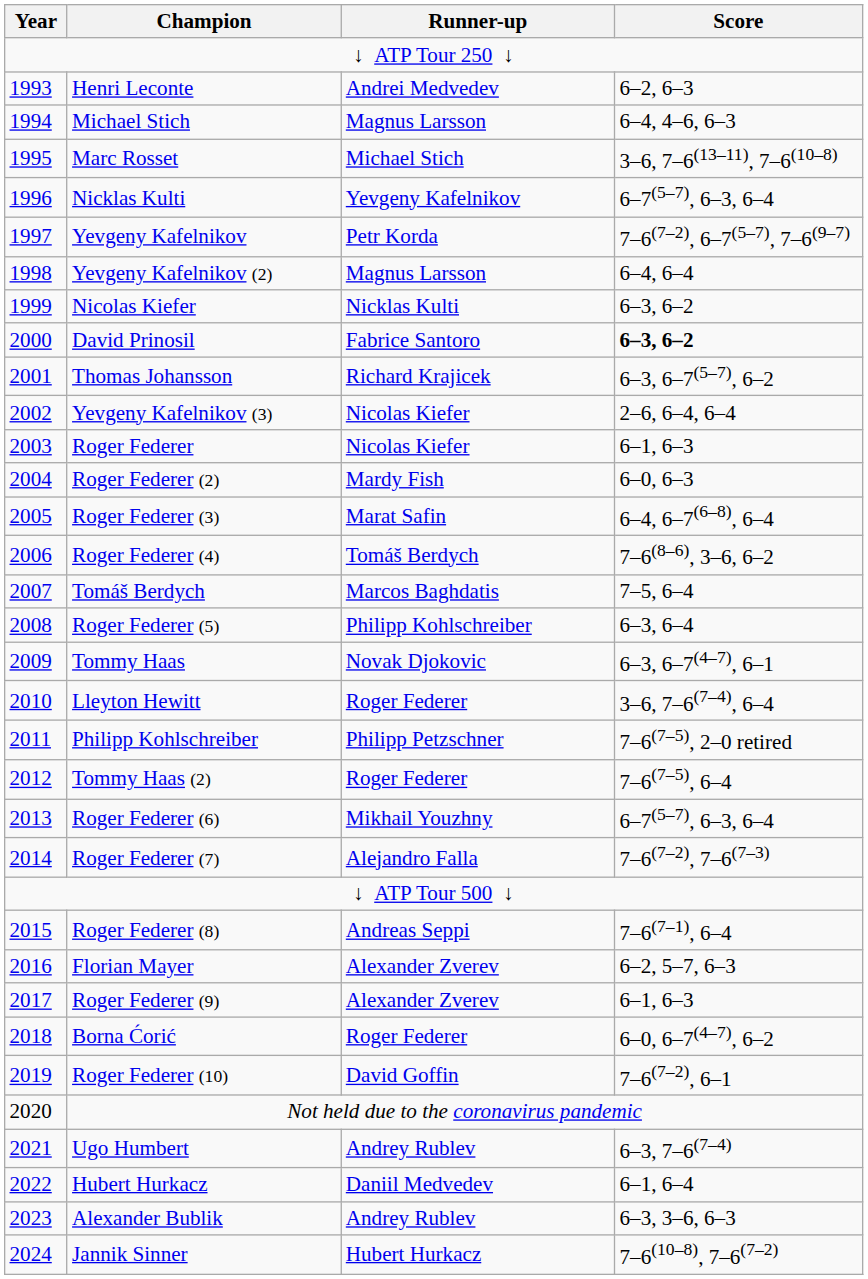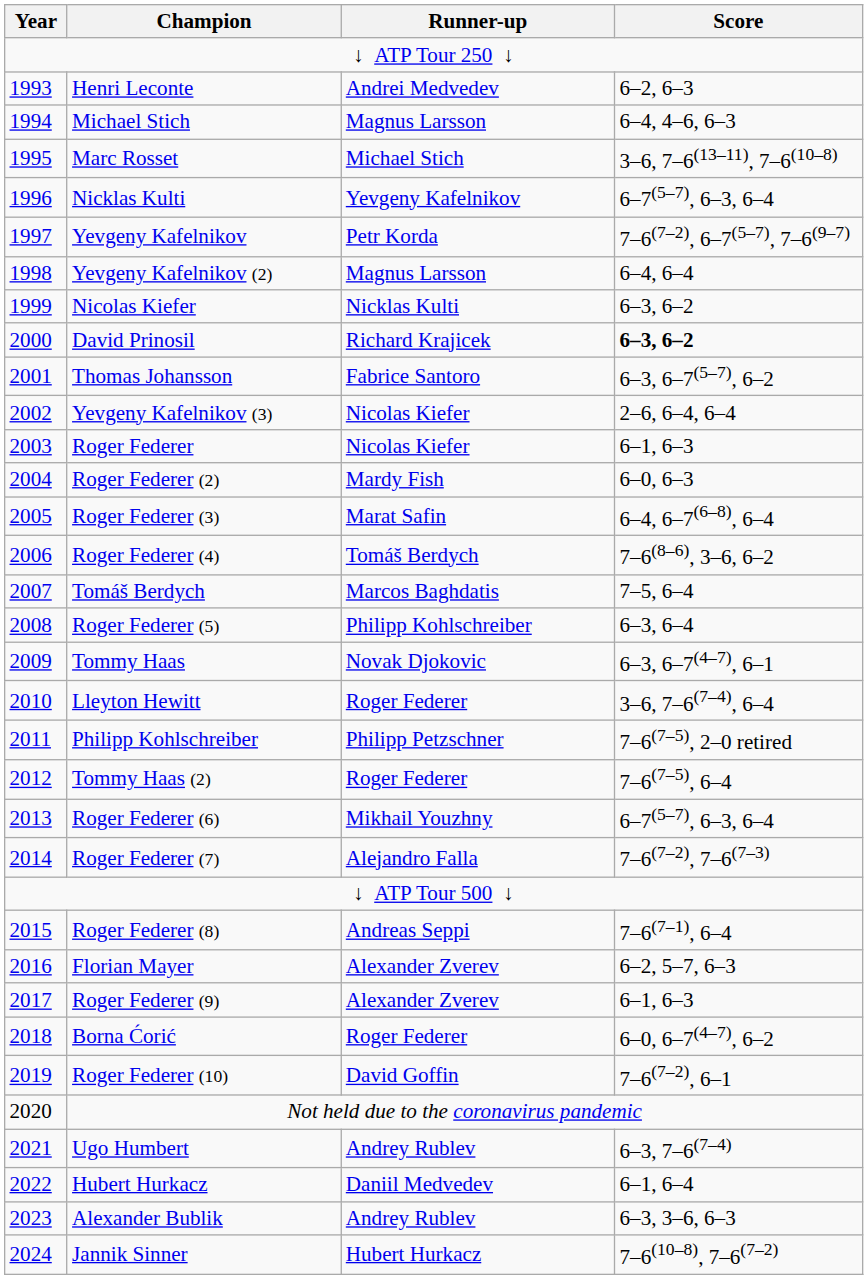David Prinosil | Runner-up: Fabrice Santoro -> Richard Krajicek
Thomas Johansson | Runner-up: Richard Krajicek -> Fabrice Santoro
